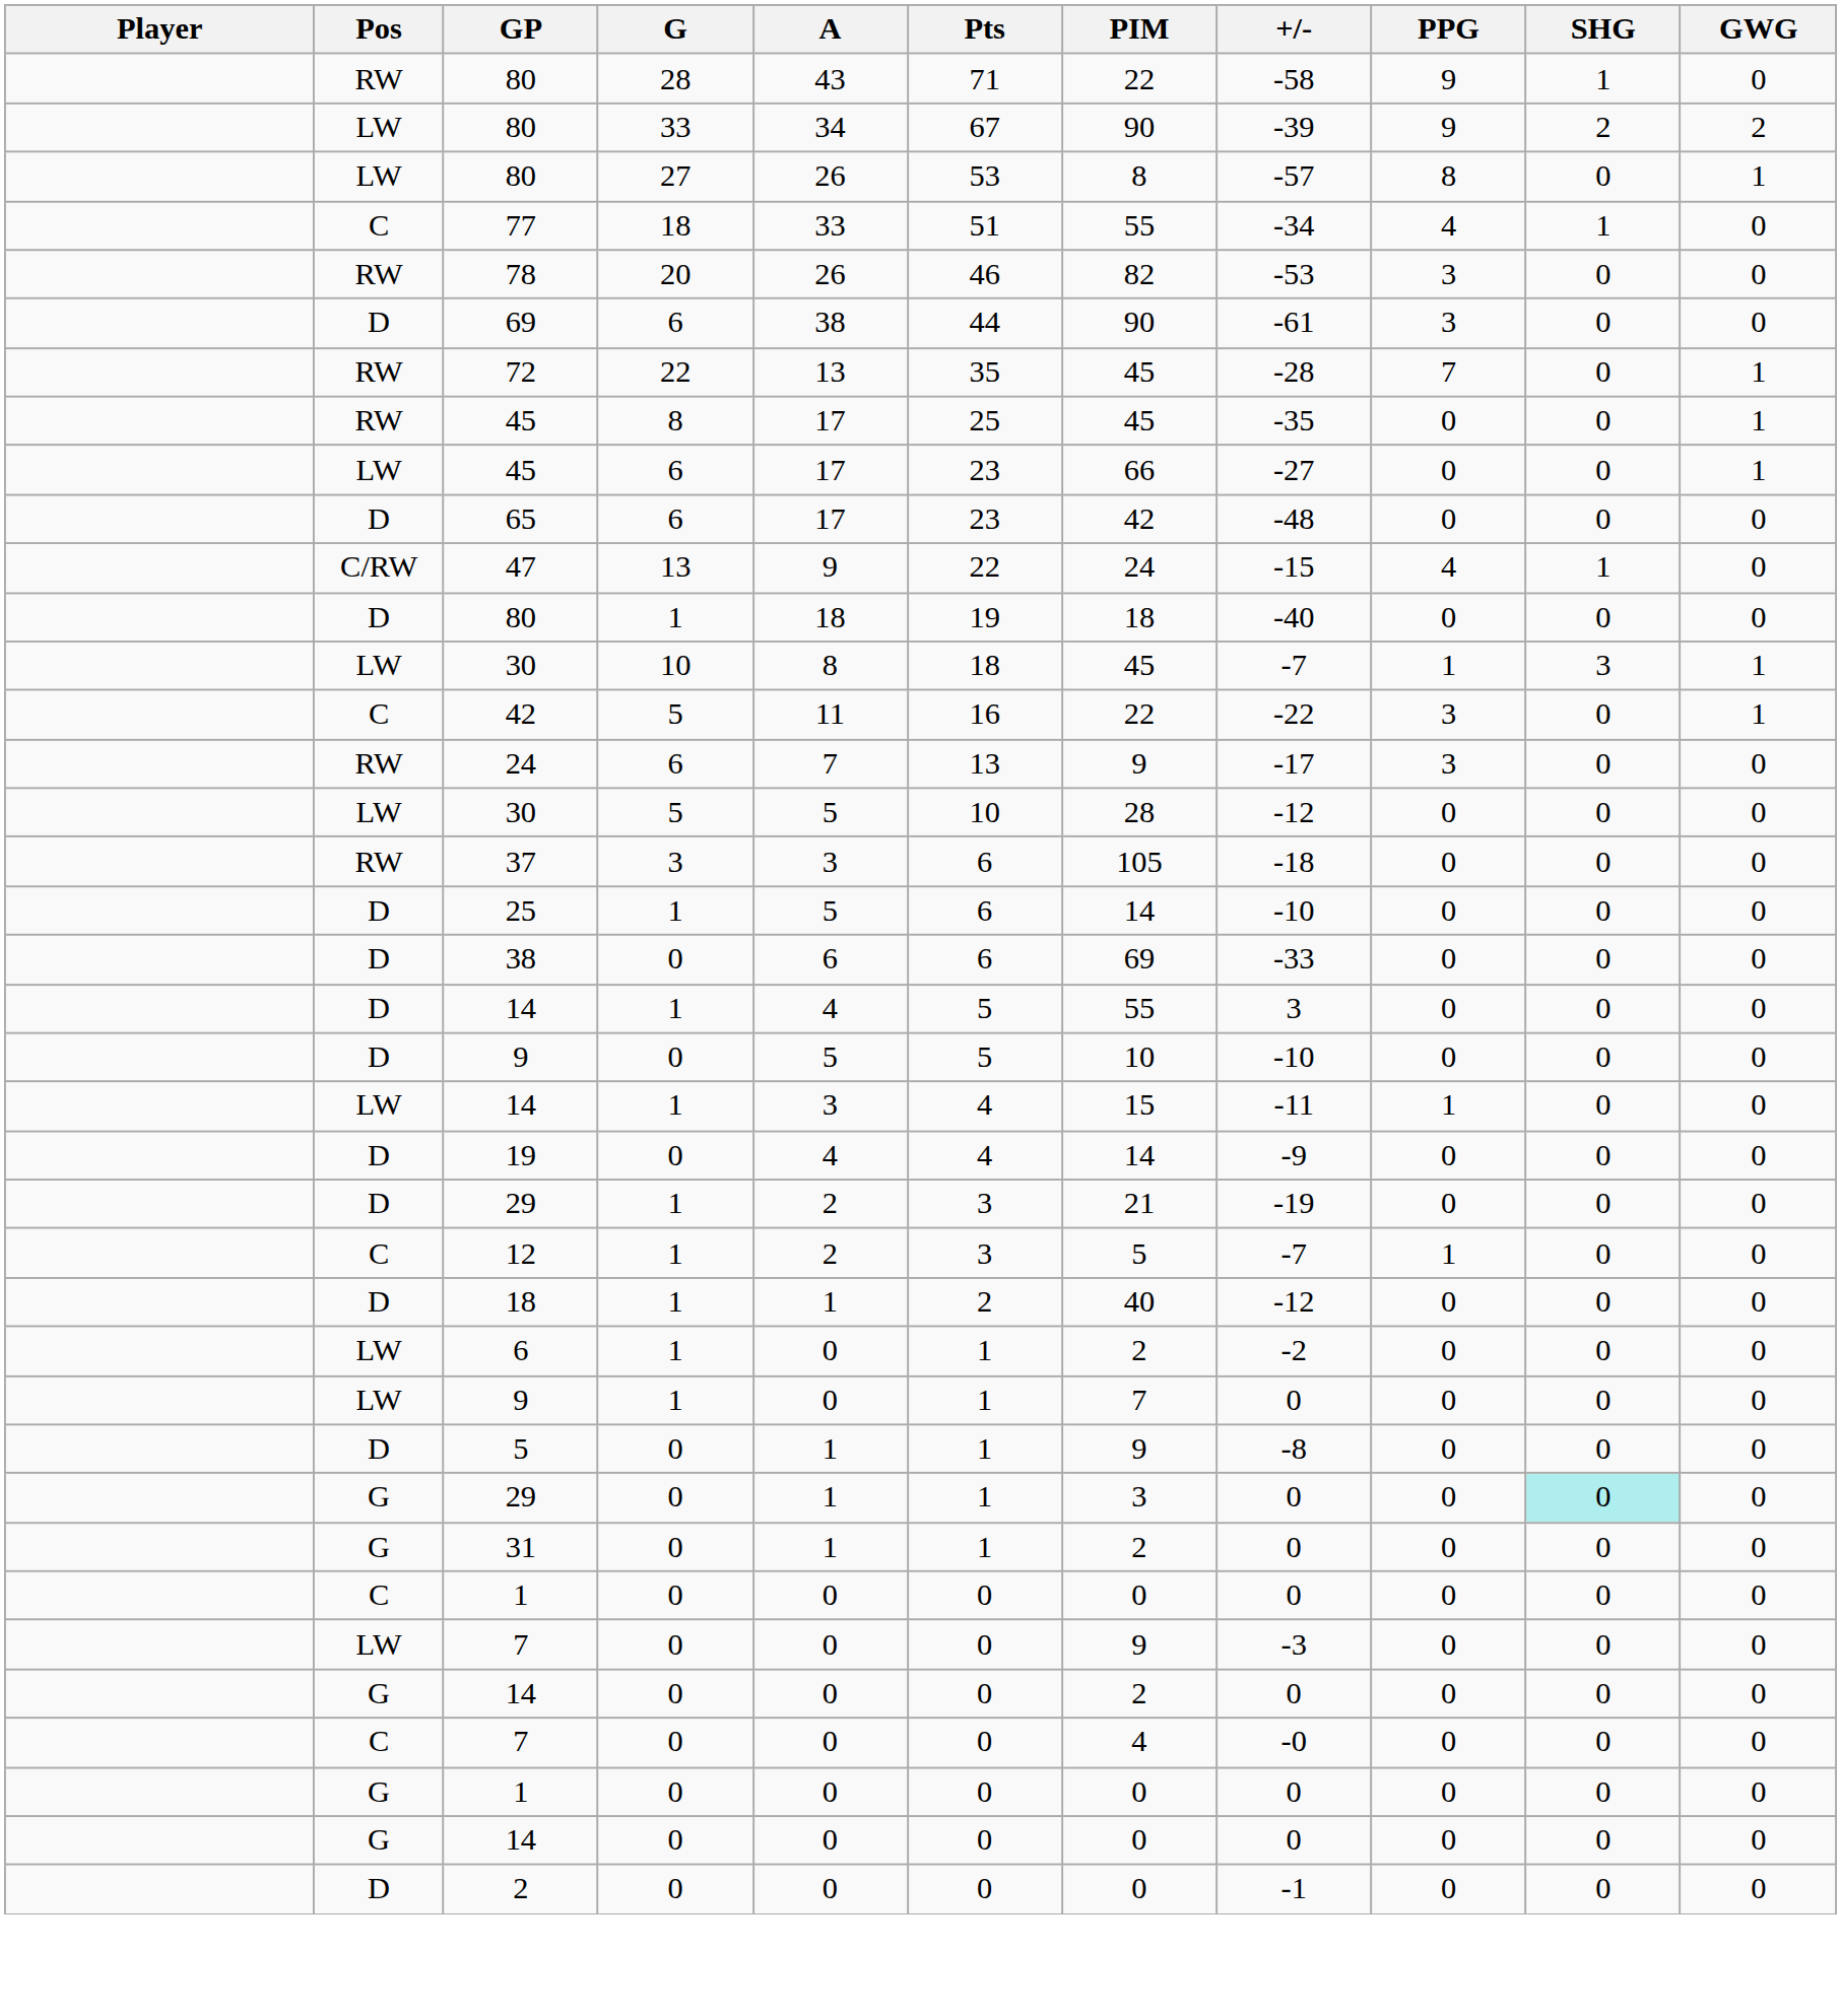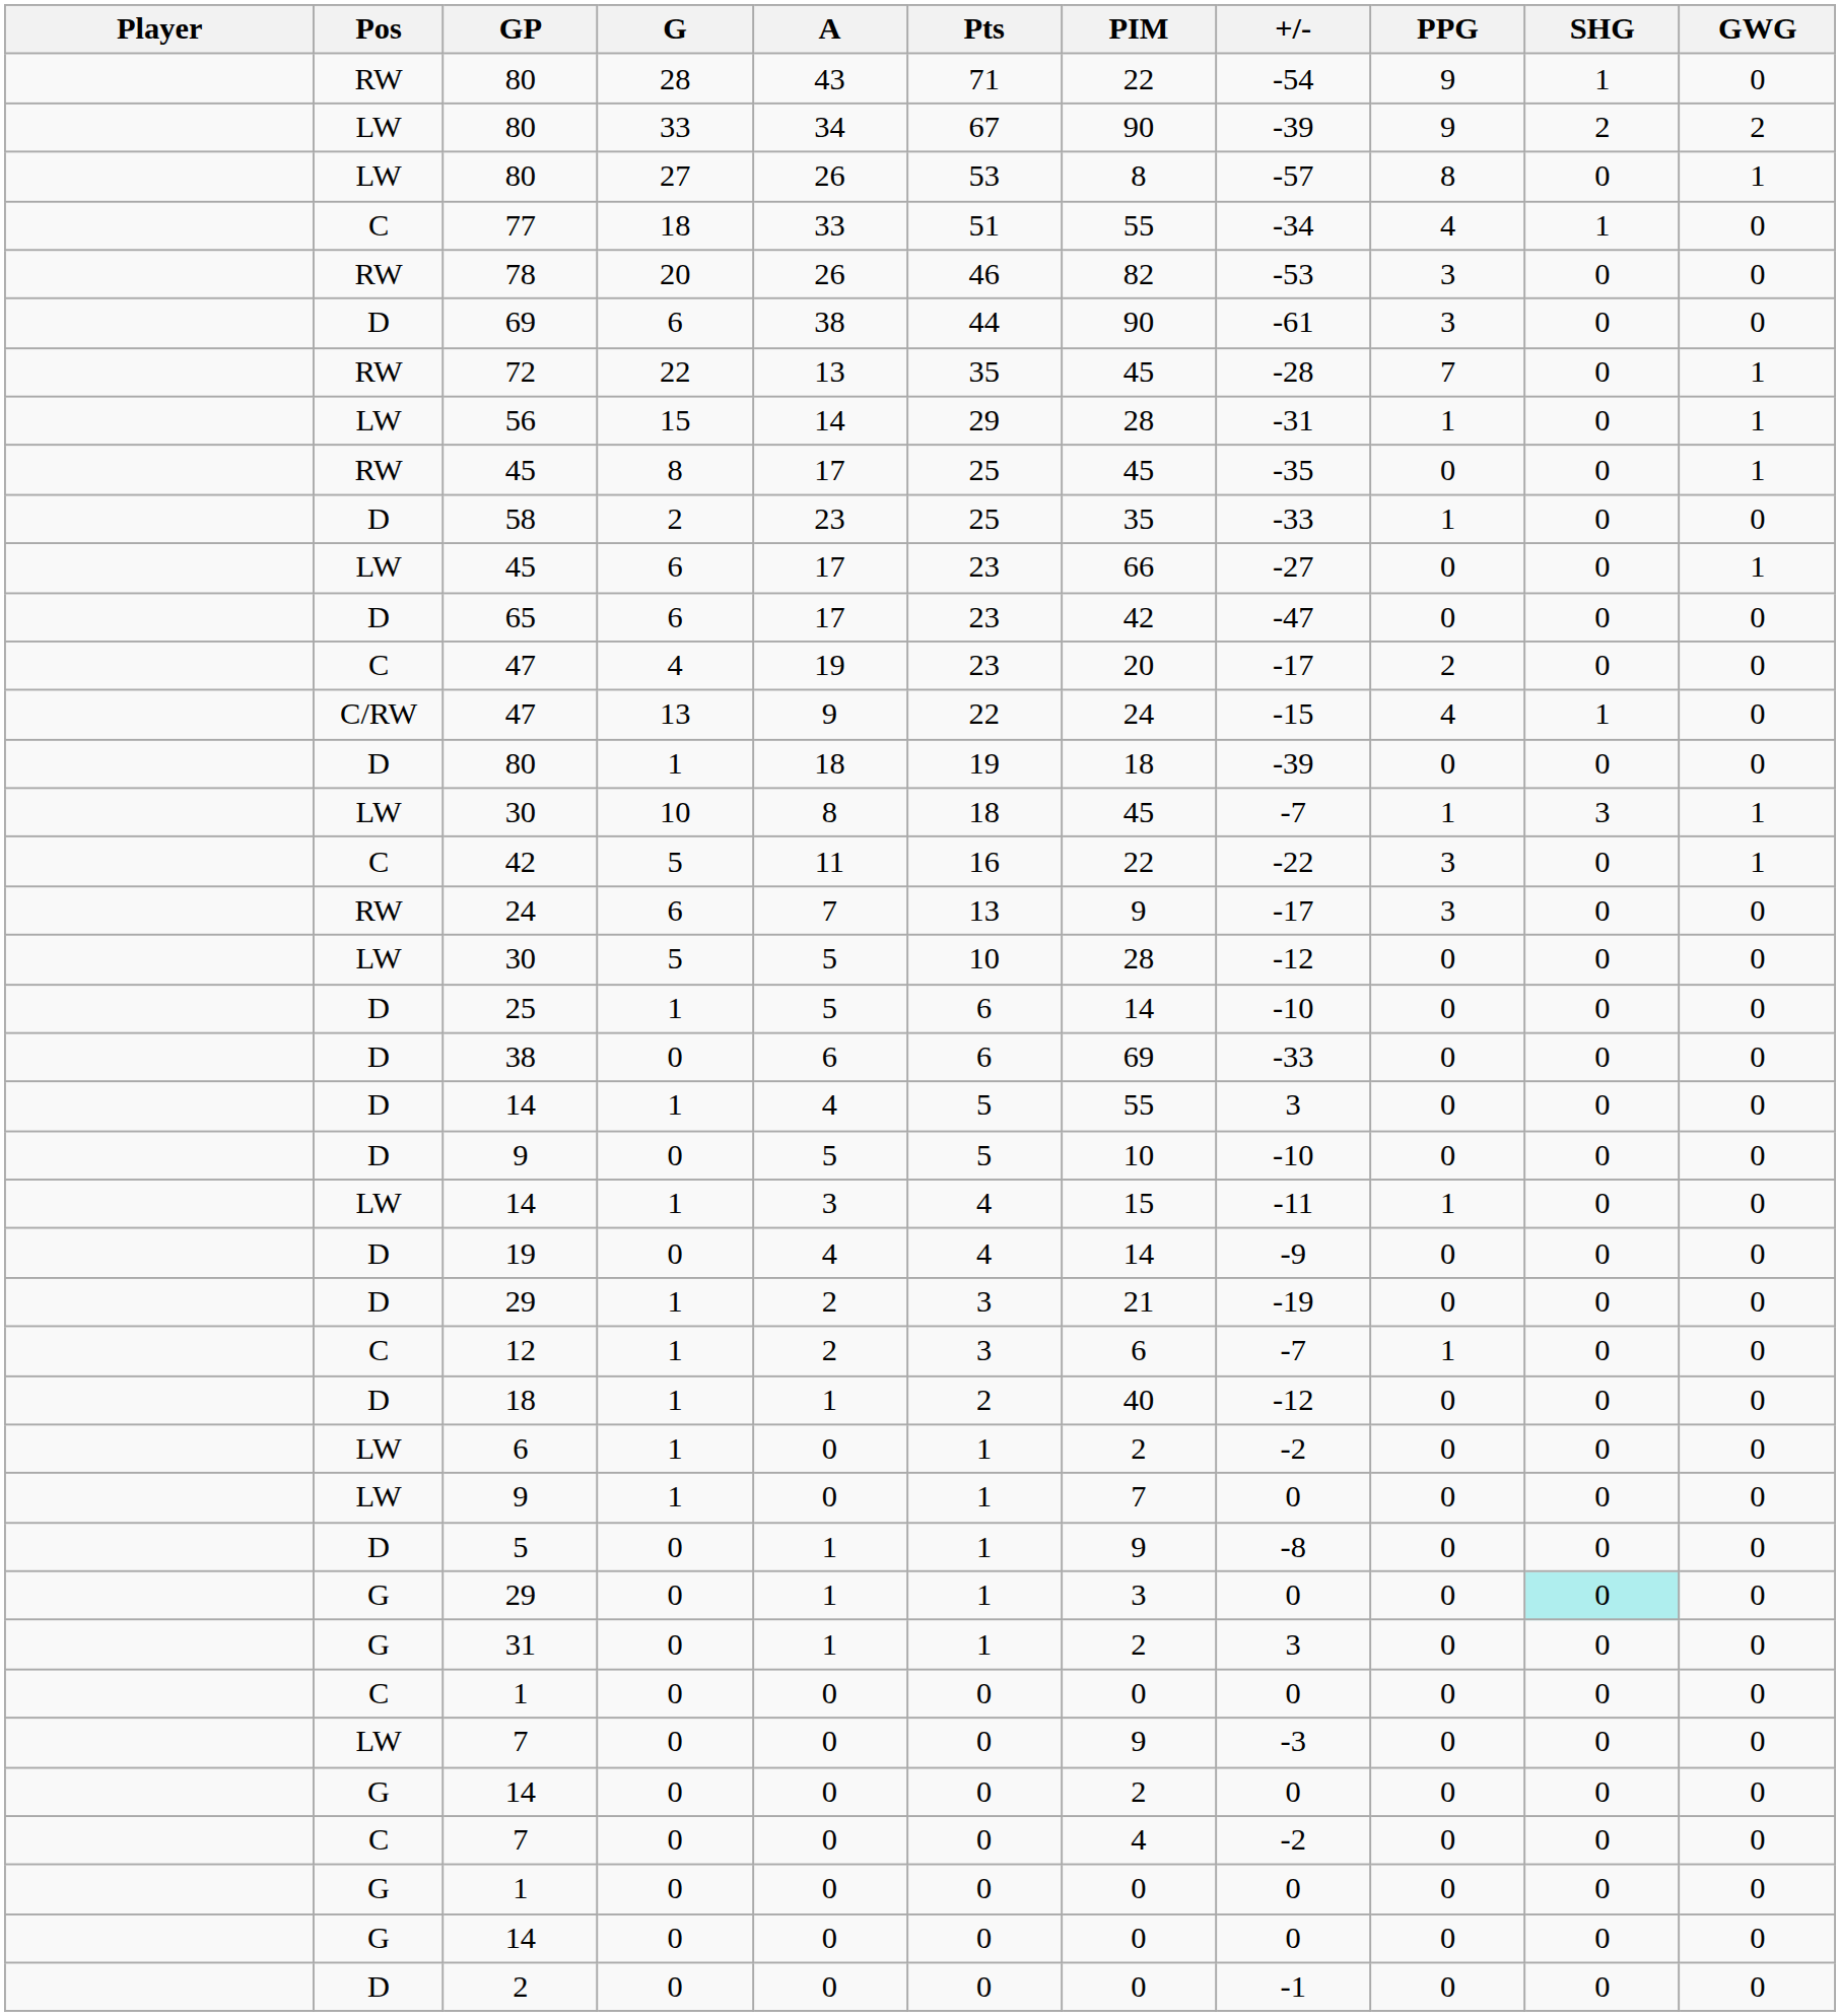RW / 80 | +/-: -58 -> -54
+ row: LW | 56 | 15 | 14 | 29 | 28 | -31 | 1 | 0 | 1
+ row: D | 58 | 2 | 23 | 25 | 35 | -33 | 1 | 0 | 0
65 | +/-: -48 -> -47
+ row: C | 47 | 4 | 19 | 23 | 20 | -17 | 2 | 0 | 0
D / 80 | +/-: -40 -> -39
- row: RW | 37 | 3 | 3 | 6 | 105 | -18 | 0 | 0 | 0
12 | PIM: 5 -> 6
31 | +/-: 0 -> 3
C / 7 | +/-: -0 -> -2
